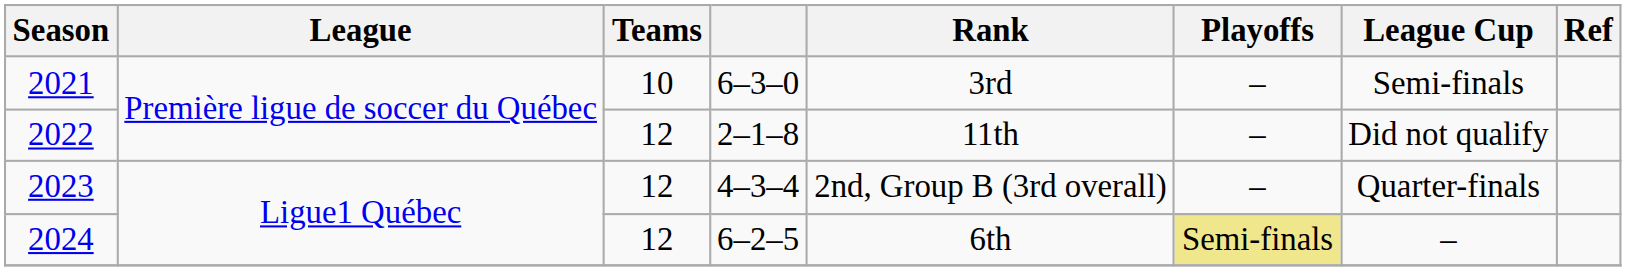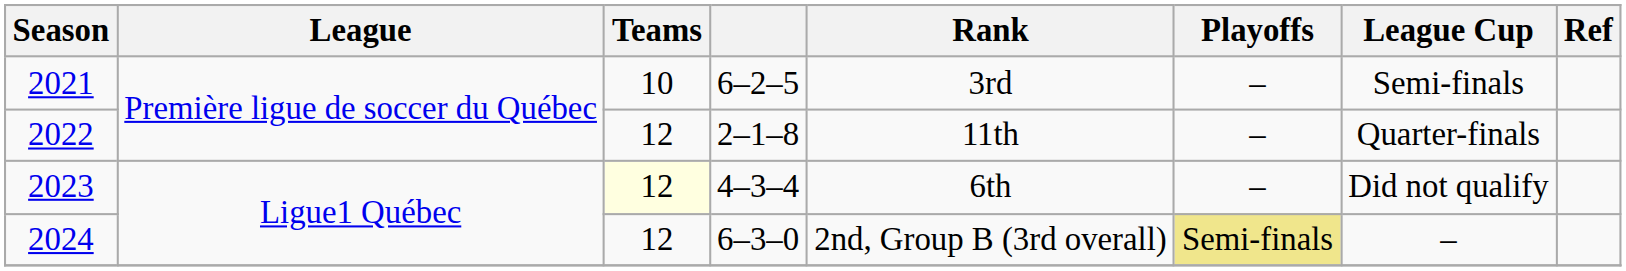2021 | column 4: 6–3–0 -> 6–2–5
2022 | League Cup: Did not qualify -> Quarter-finals
2023 | Teams: no background -> lightyellow background
2023 | Rank: 2nd, Group B (3rd overall) -> 6th
2023 | League Cup: Quarter-finals -> Did not qualify
2024 | column 4: 6–2–5 -> 6–3–0
2024 | Rank: 6th -> 2nd, Group B (3rd overall)
